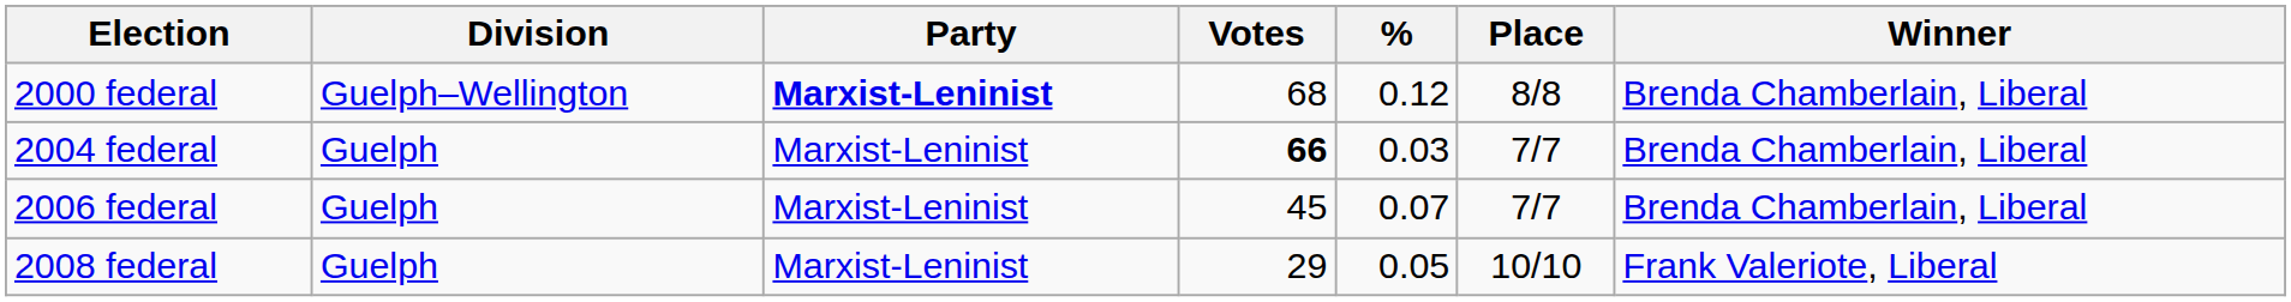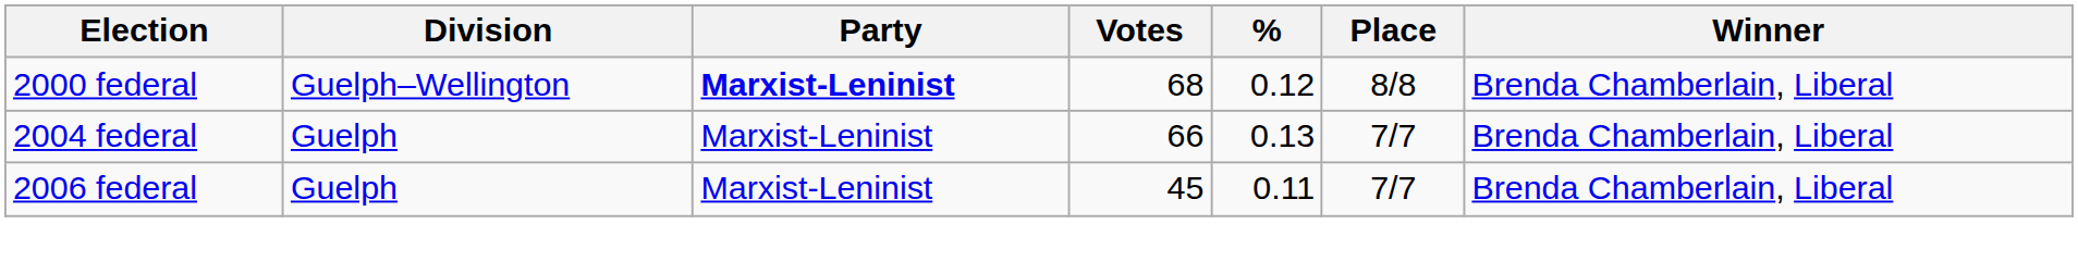2004 federal | Votes: bold -> normal
2004 federal | %: 0.03 -> 0.13
2006 federal | %: 0.07 -> 0.11
- row: 2008 federal | Guelph | Marxist-Leninist | 29 | 0.05 | 10/10 | Frank Valeriote, Liberal
